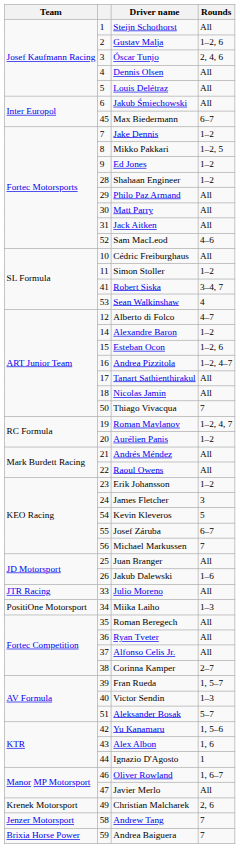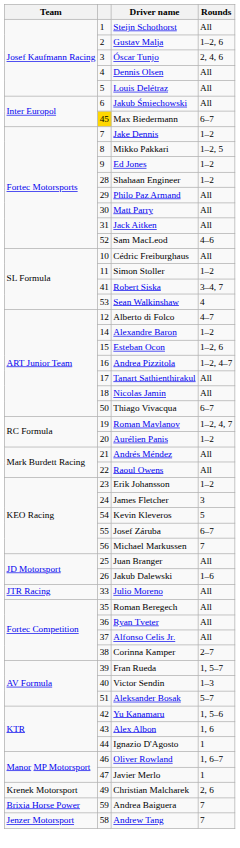Max Biedermann | column 2: no background -> gold background
Thiago Vivacqua | Rounds: 7 -> 6–7
- row: PositiOne Motorsport | 34 | Miika Laiho | 1–3
Javier Merlo | Rounds: All -> 1
rows swapped: Andrew Tang <-> Andrea Baiguera
